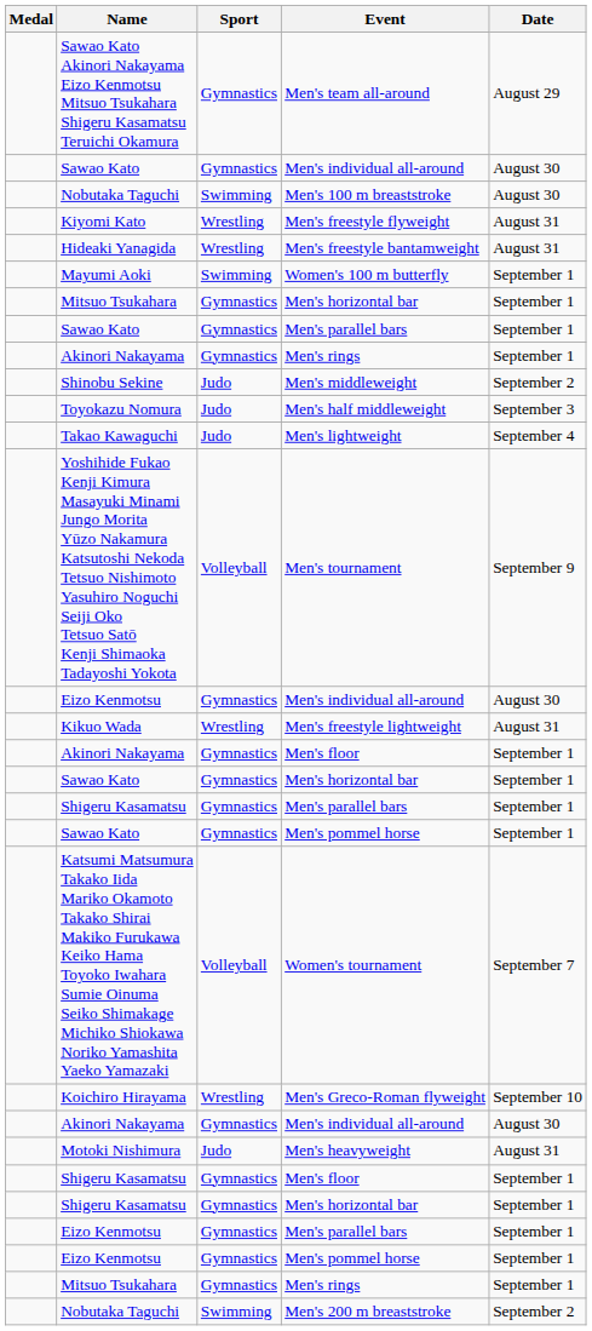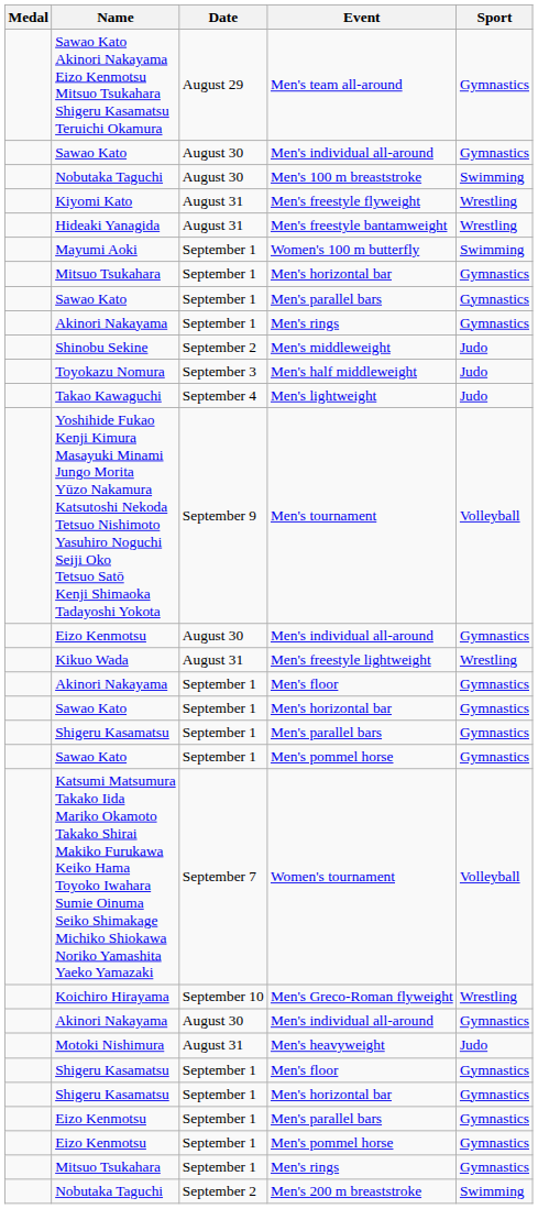columns swapped: Sport <-> Date
